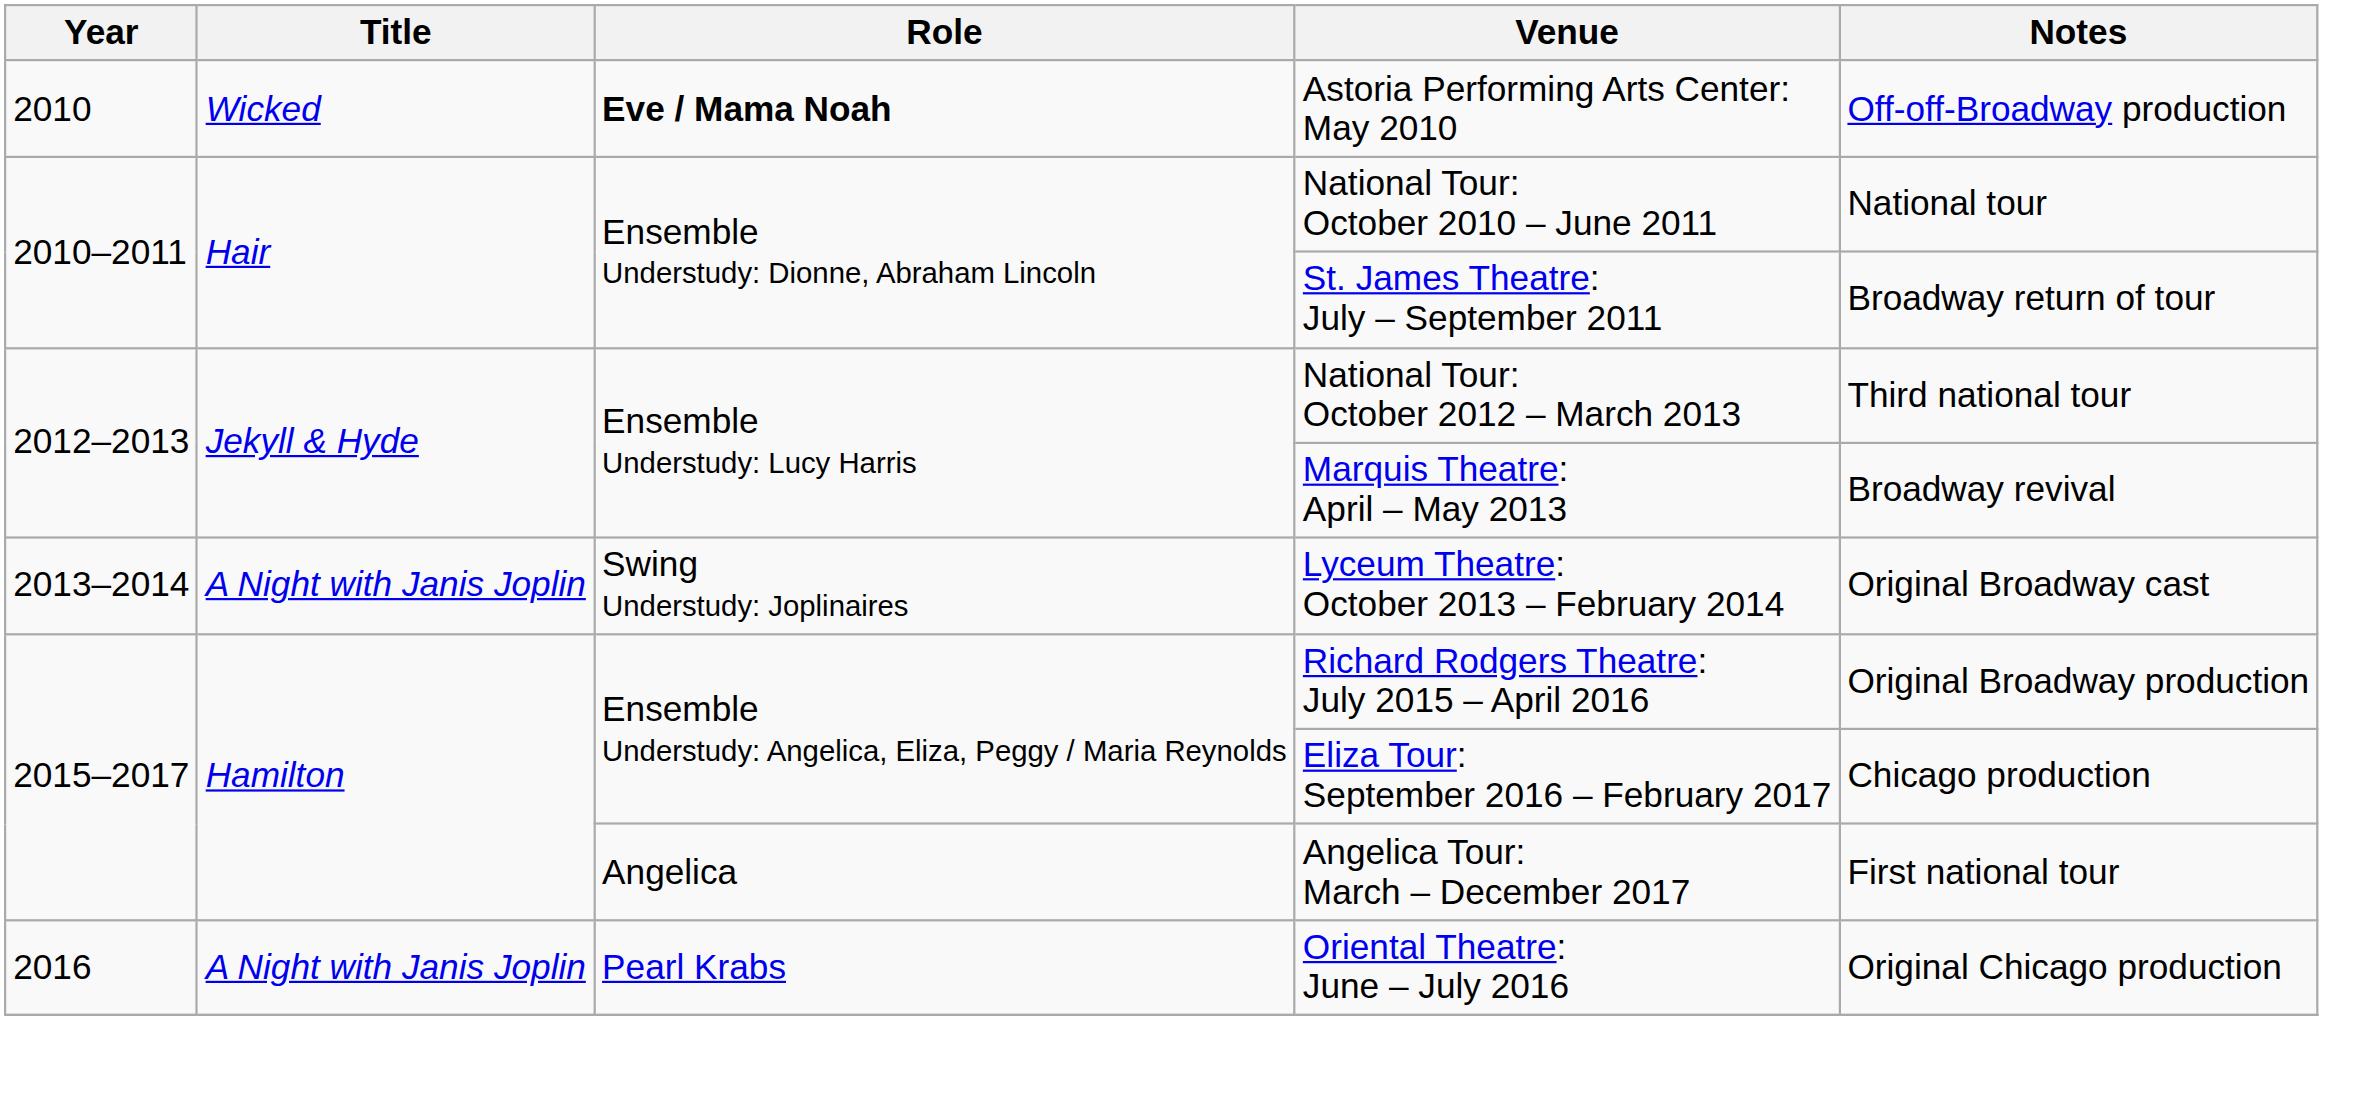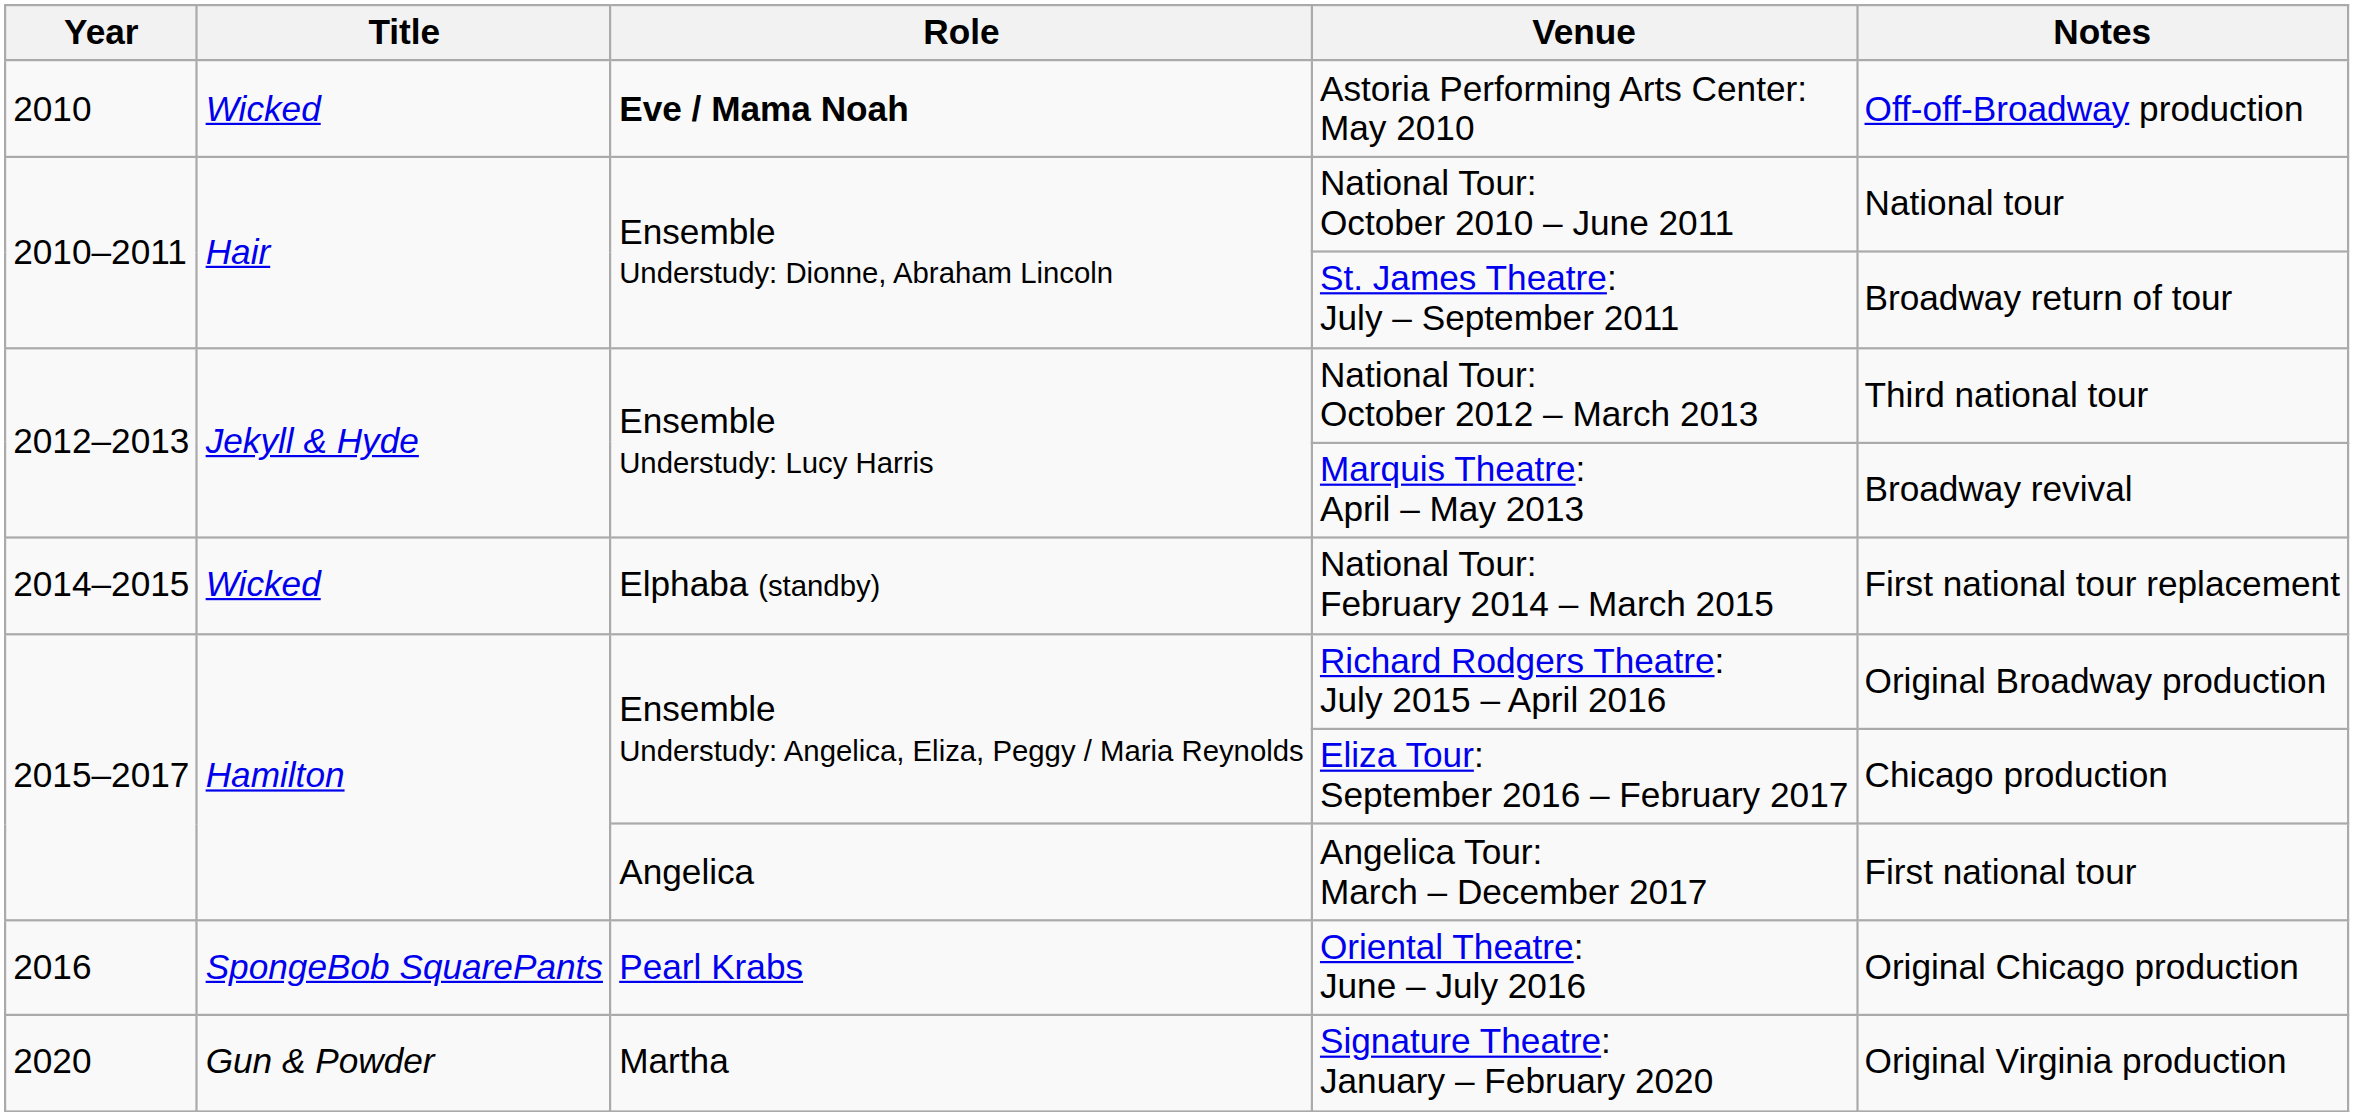- row: 2013–2014 | A Night with Janis Joplin | Swing Understudy: Joplinaires | Lyceum Theatre: October 2013 – February 2014 | Original Broadway cast
+ row: 2014–2015 | Wicked | Elphaba (standby) | National Tour: February 2014 – March 2015 | First national tour replacement
Oriental Theatre: June – July 2016 | Title: A Night with Janis Joplin -> SpongeBob SquarePants
+ row: 2020 | Gun & Powder | Martha | Signature Theatre: January – February 2020 | Original Virginia production
